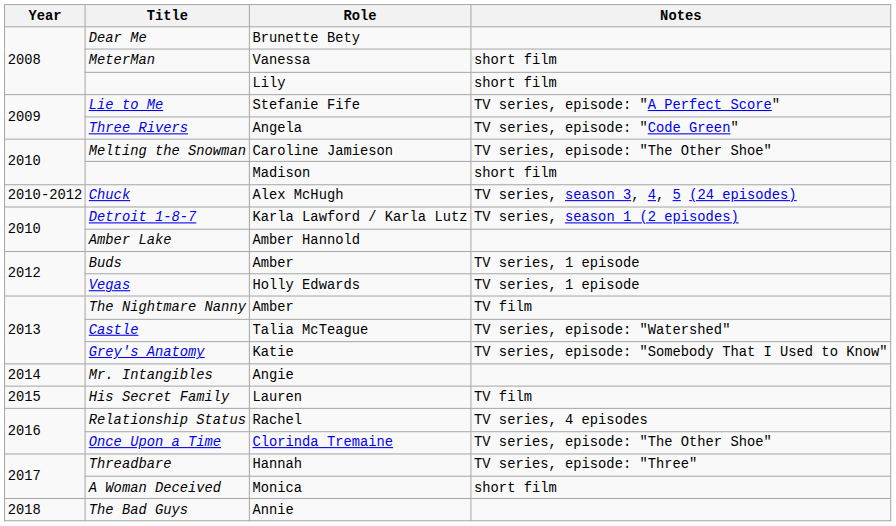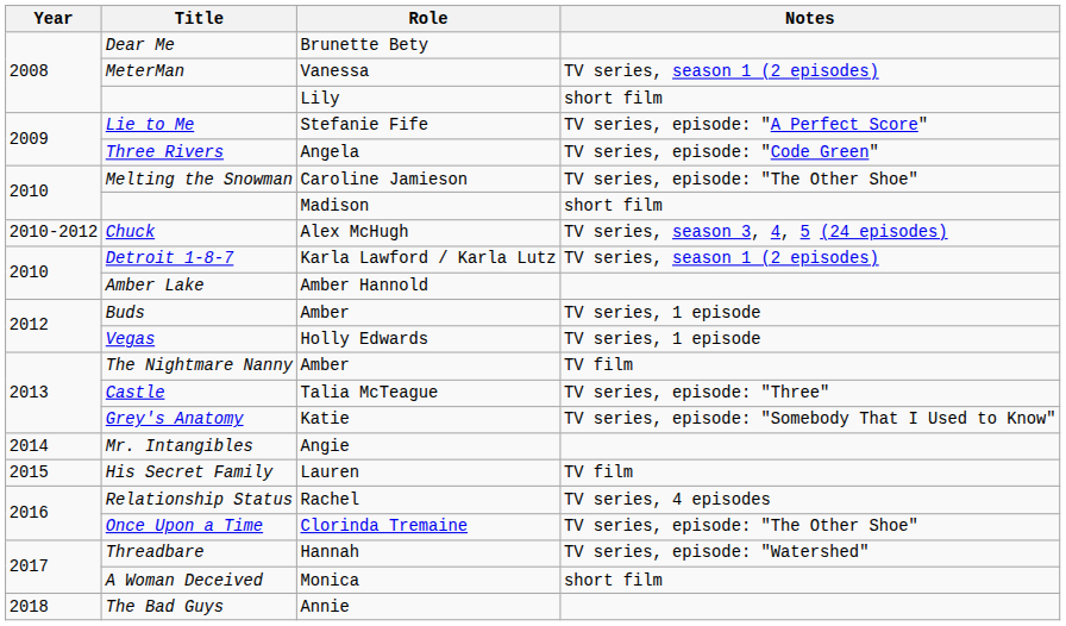MeterMan | Notes: short film -> TV series, season 1 (2 episodes)
Castle | Notes: TV series, episode: "Watershed" -> TV series, episode: "Three"
Threadbare | Notes: TV series, episode: "Three" -> TV series, episode: "Watershed"
